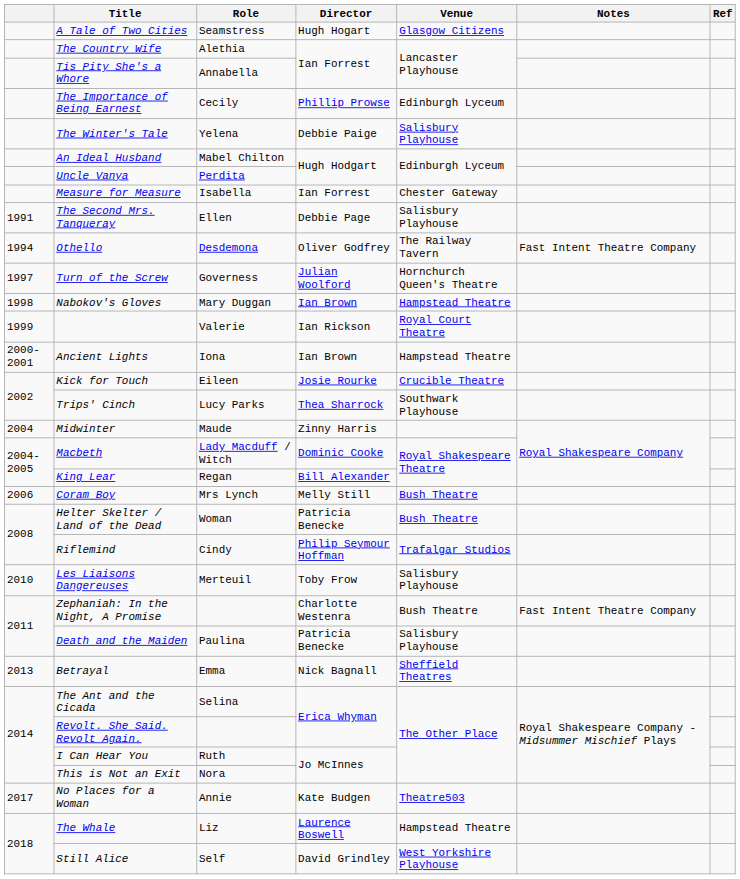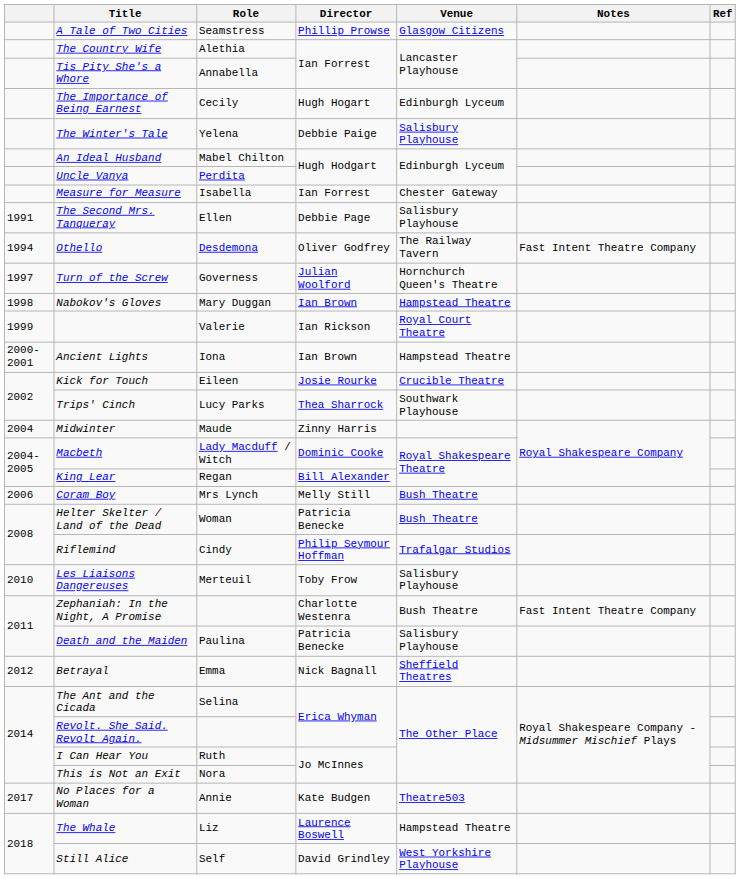A Tale of Two Cities | Director: Hugh Hogart -> Phillip Prowse
The Importance of Being Earnest | Director: Phillip Prowse -> Hugh Hogart
Betrayal | column 1: 2013 -> 2012
